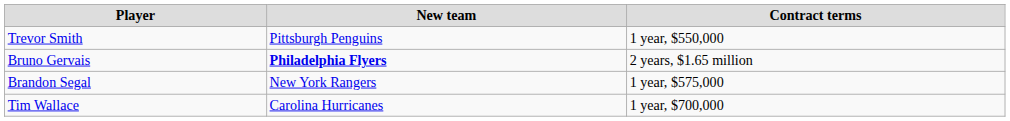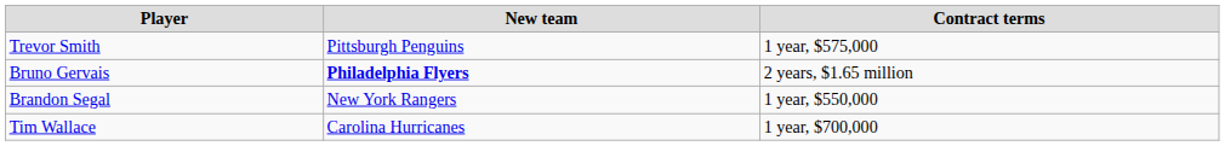Trevor Smith | Contract terms: 1 year, $550,000 -> 1 year, $575,000
Brandon Segal | Contract terms: 1 year, $575,000 -> 1 year, $550,000
